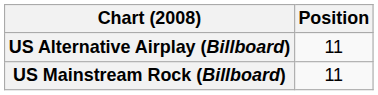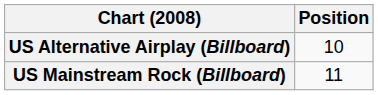US Alternative Airplay (Billboard) | Position: 11 -> 10
